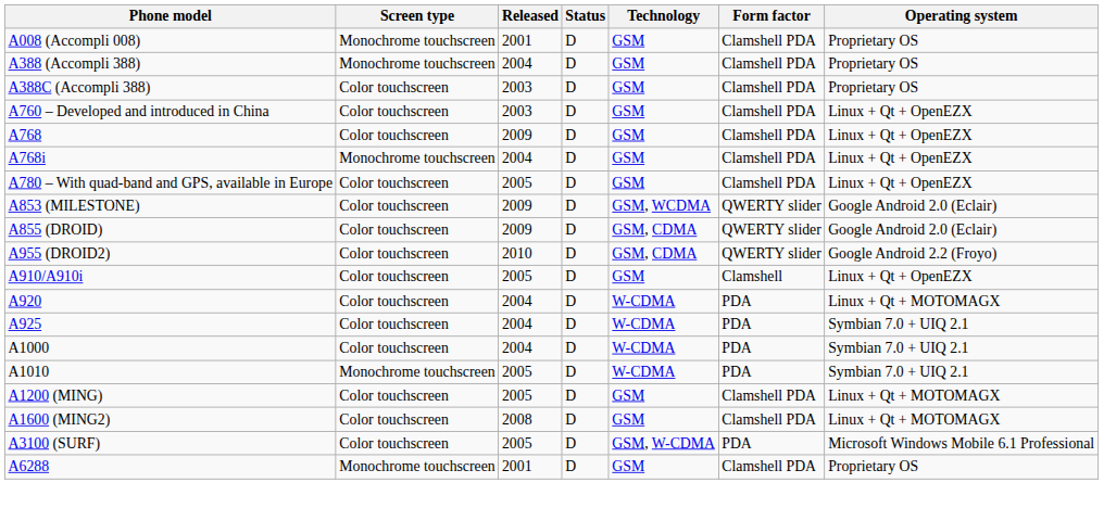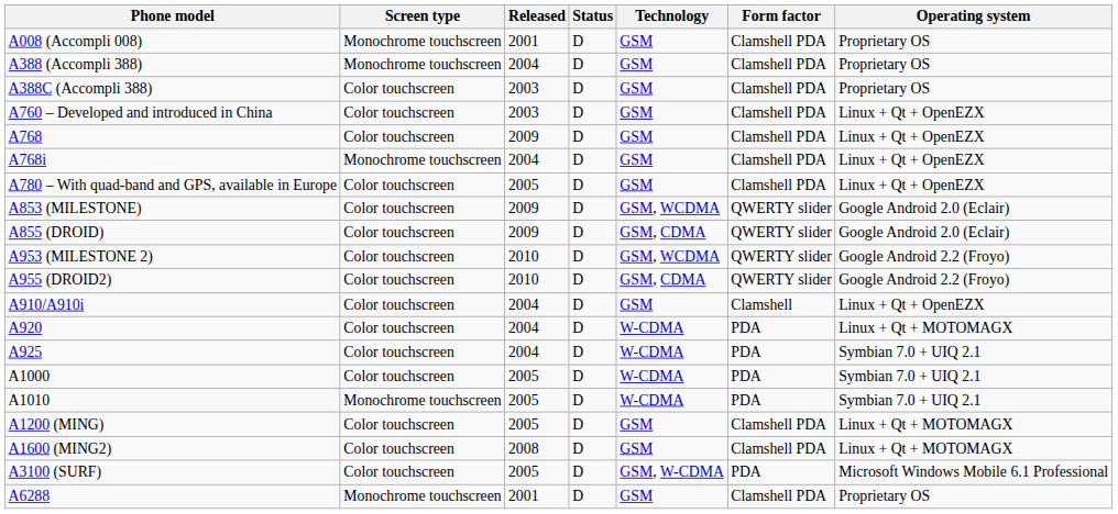+ row: A953 (MILESTONE 2) | Color touchscreen | 2010 | D | GSM, WCDMA | QWERTY slider | Google Android 2.2 (Froyo)
A910/A910i | Released: 2005 -> 2004
A1000 | Released: 2004 -> 2005
